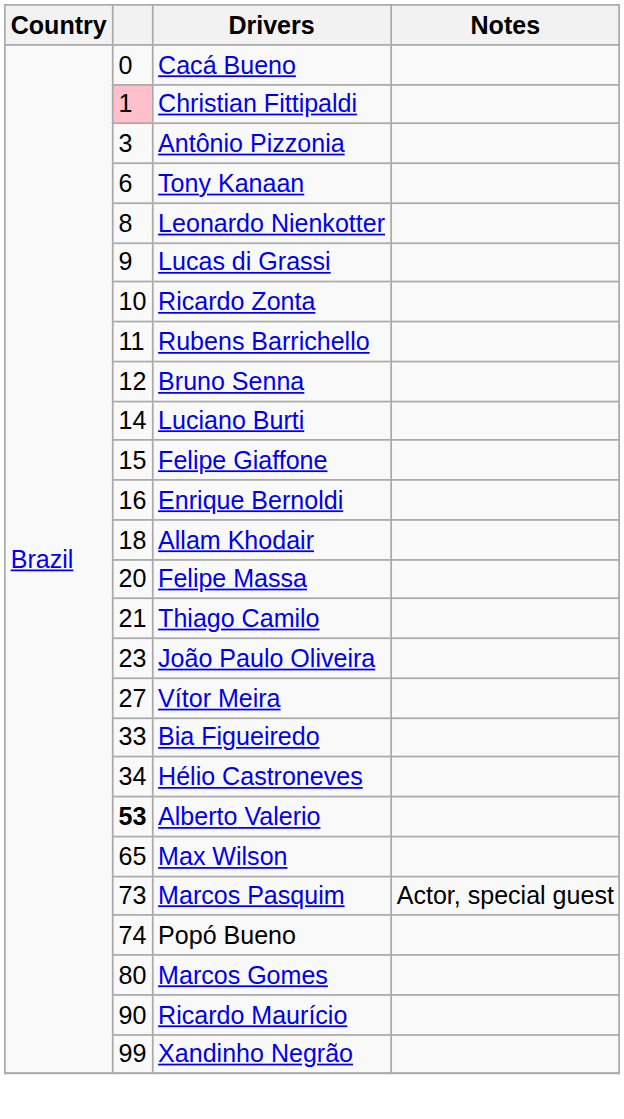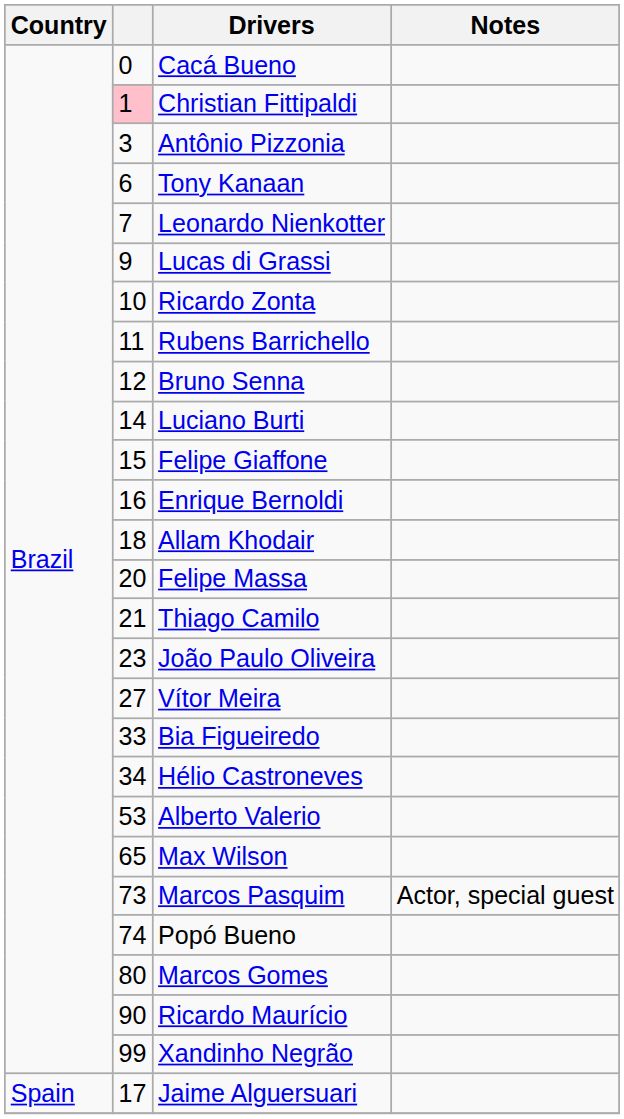Leonardo Nienkotter | column 2: 8 -> 7
Alberto Valerio | column 2: bold -> normal
+ row: Spain | 17 | Jaime Alguersuari
